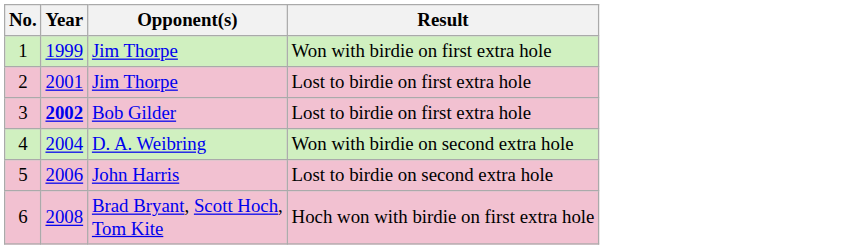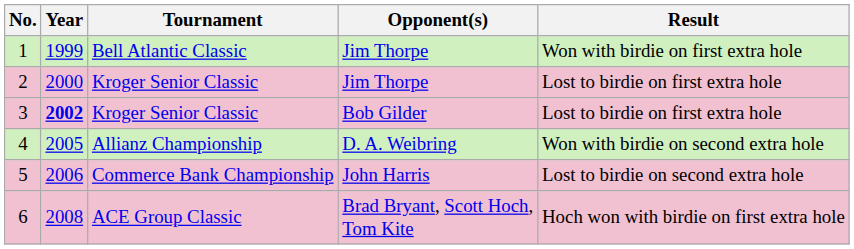+ column: Tournament | Bell Atlantic Classic | Kroger Senior Classic | Kroger Senior Classic | Allianz Championship | Commerce Bank Championship | ACE Group Classic
2 | Year: 2001 -> 2000
4 | Year: 2004 -> 2005
